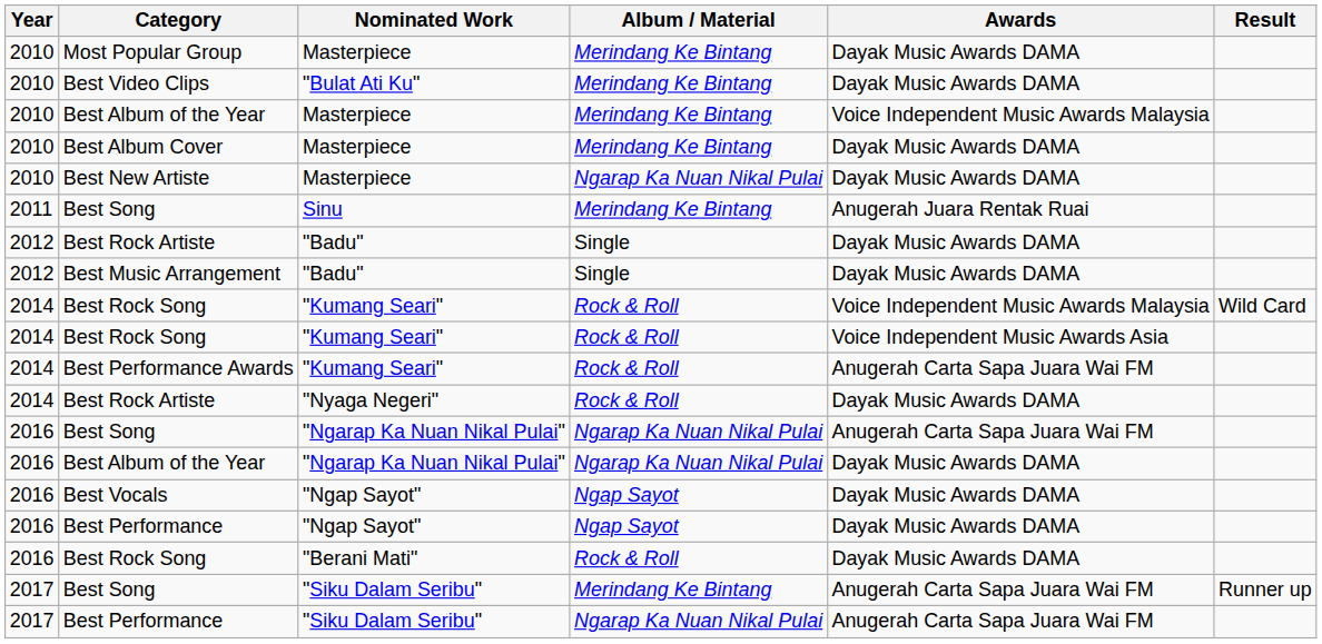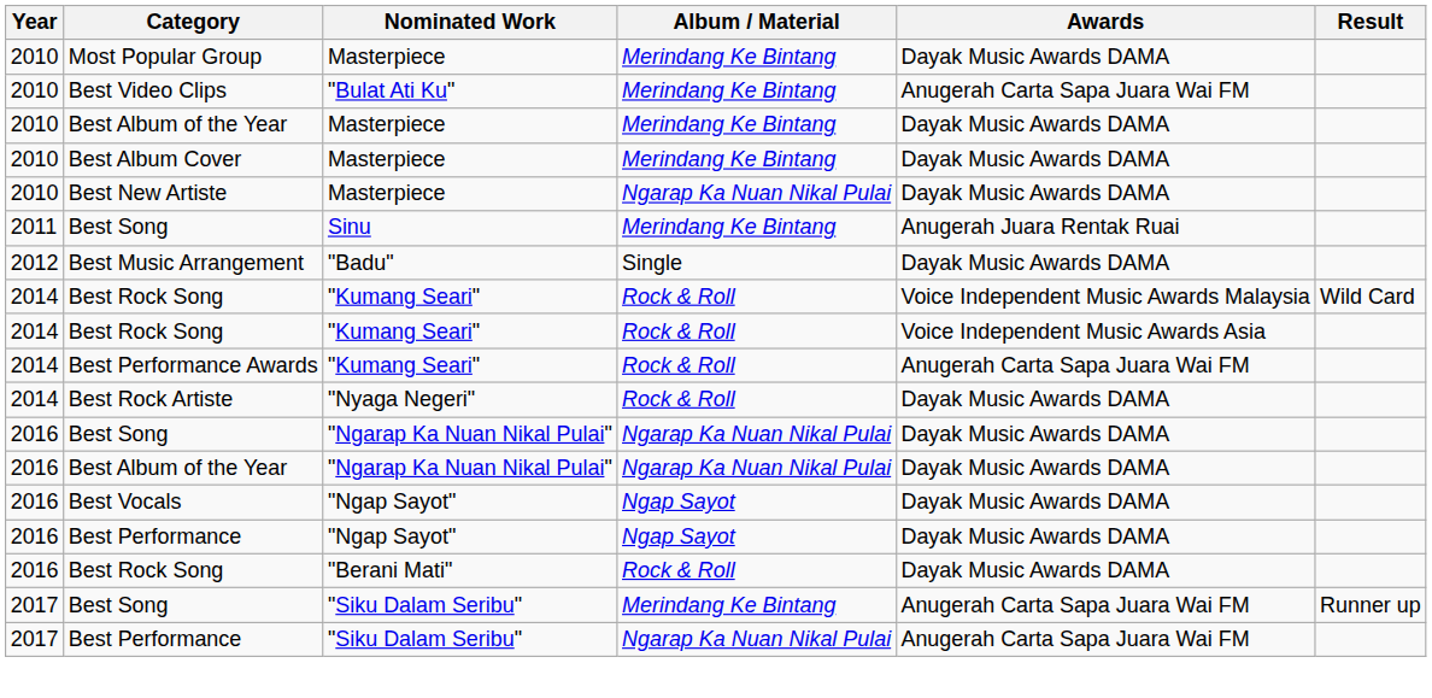Best Video Clips | Awards: Dayak Music Awards DAMA -> Anugerah Carta Sapa Juara Wai FM
Best Album of the Year / Masterpiece | Awards: Voice Independent Music Awards Malaysia -> Dayak Music Awards DAMA
- row: 2012 | Best Rock Artiste | "Badu" | Single | Dayak Music Awards DAMA
Best Song / "Ngarap Ka Nuan Nikal Pulai" | Awards: Anugerah Carta Sapa Juara Wai FM -> Dayak Music Awards DAMA
